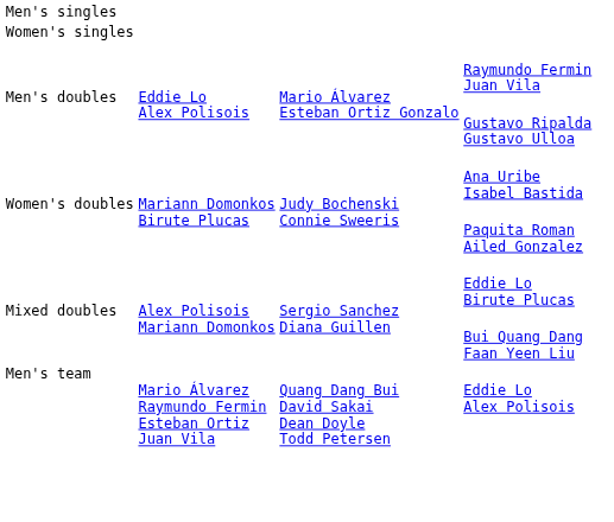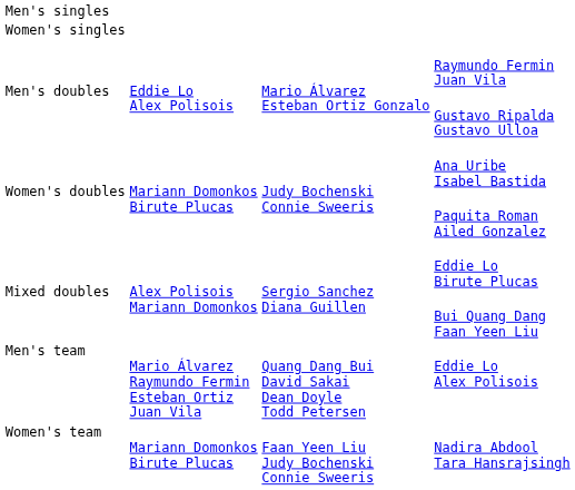+ row: Women's team | Mariann Domonkos Birute Plucas | Faan Yeen Liu Judy Bochenski Connie Sweeris | Nadira Abdool Tara Hansrajsingh
